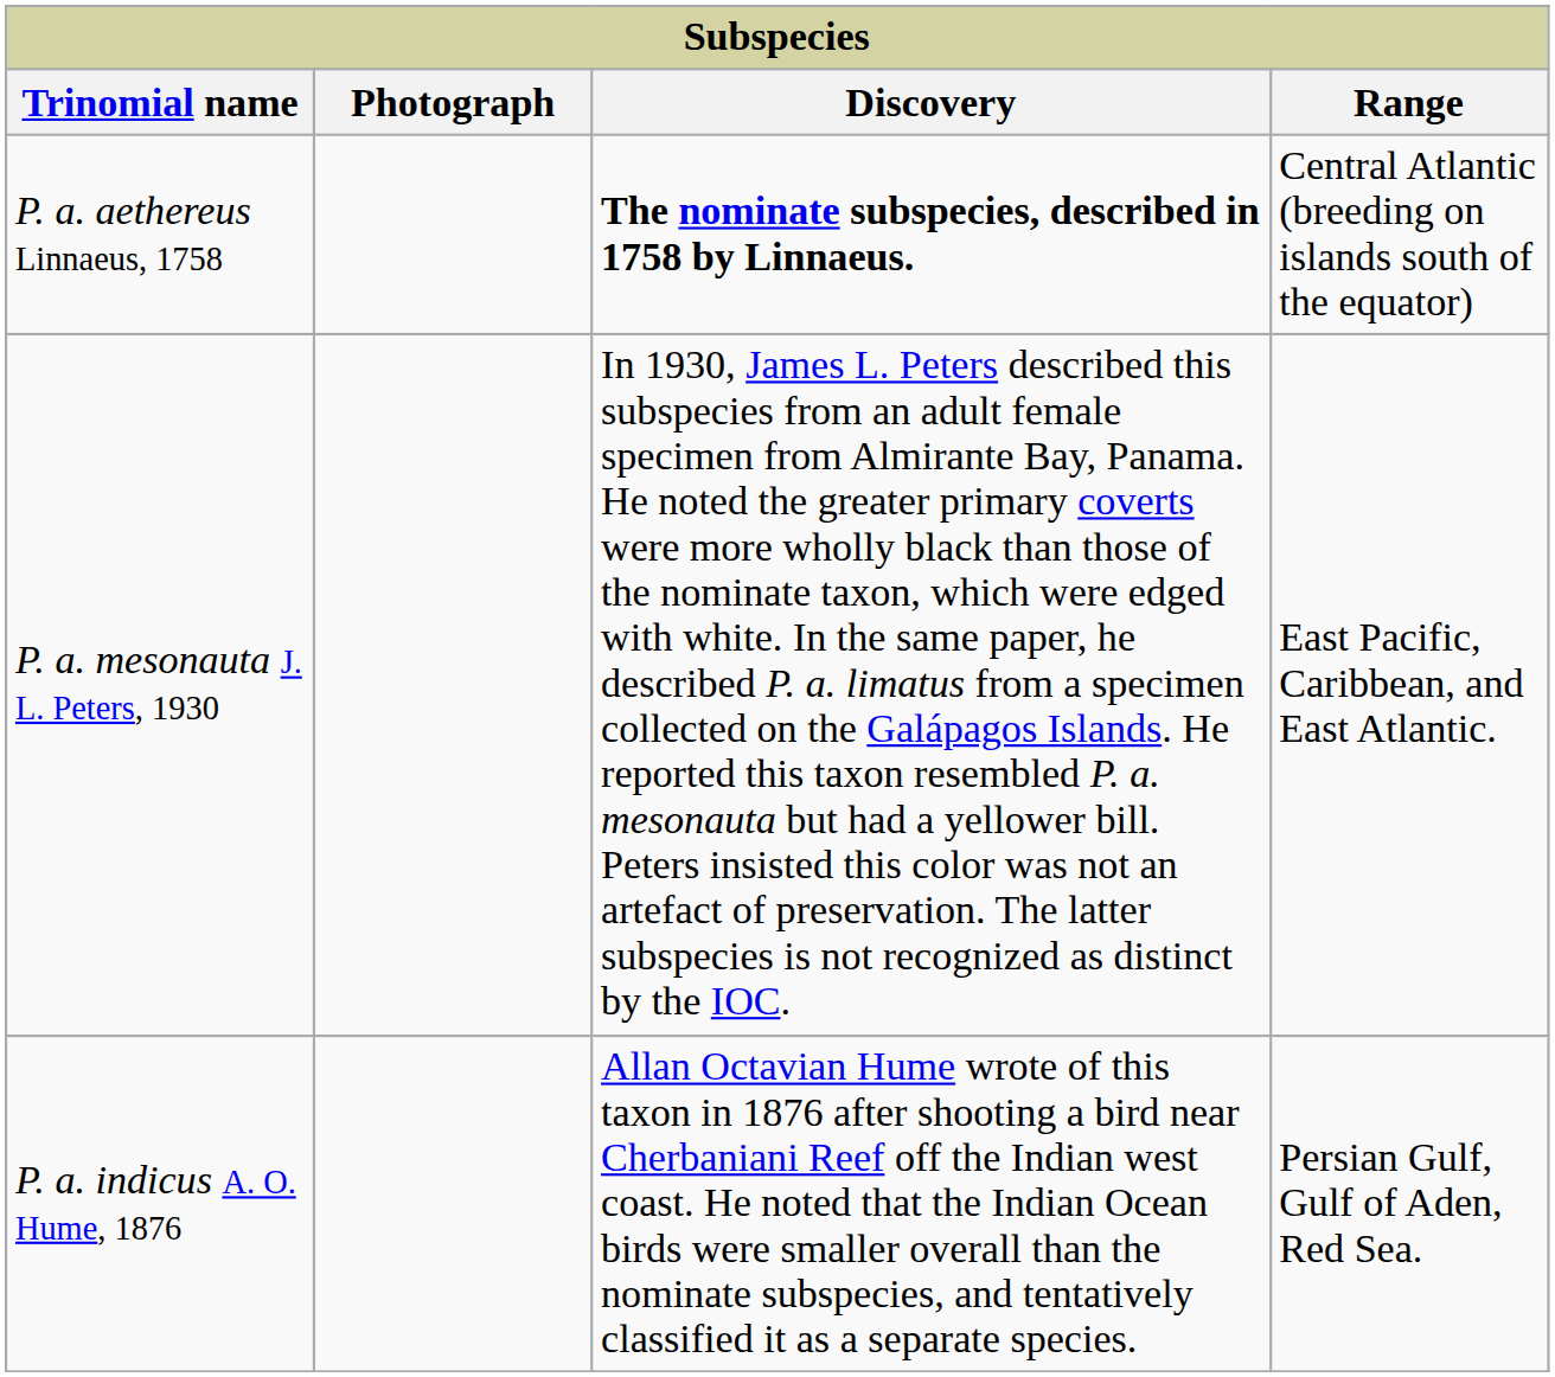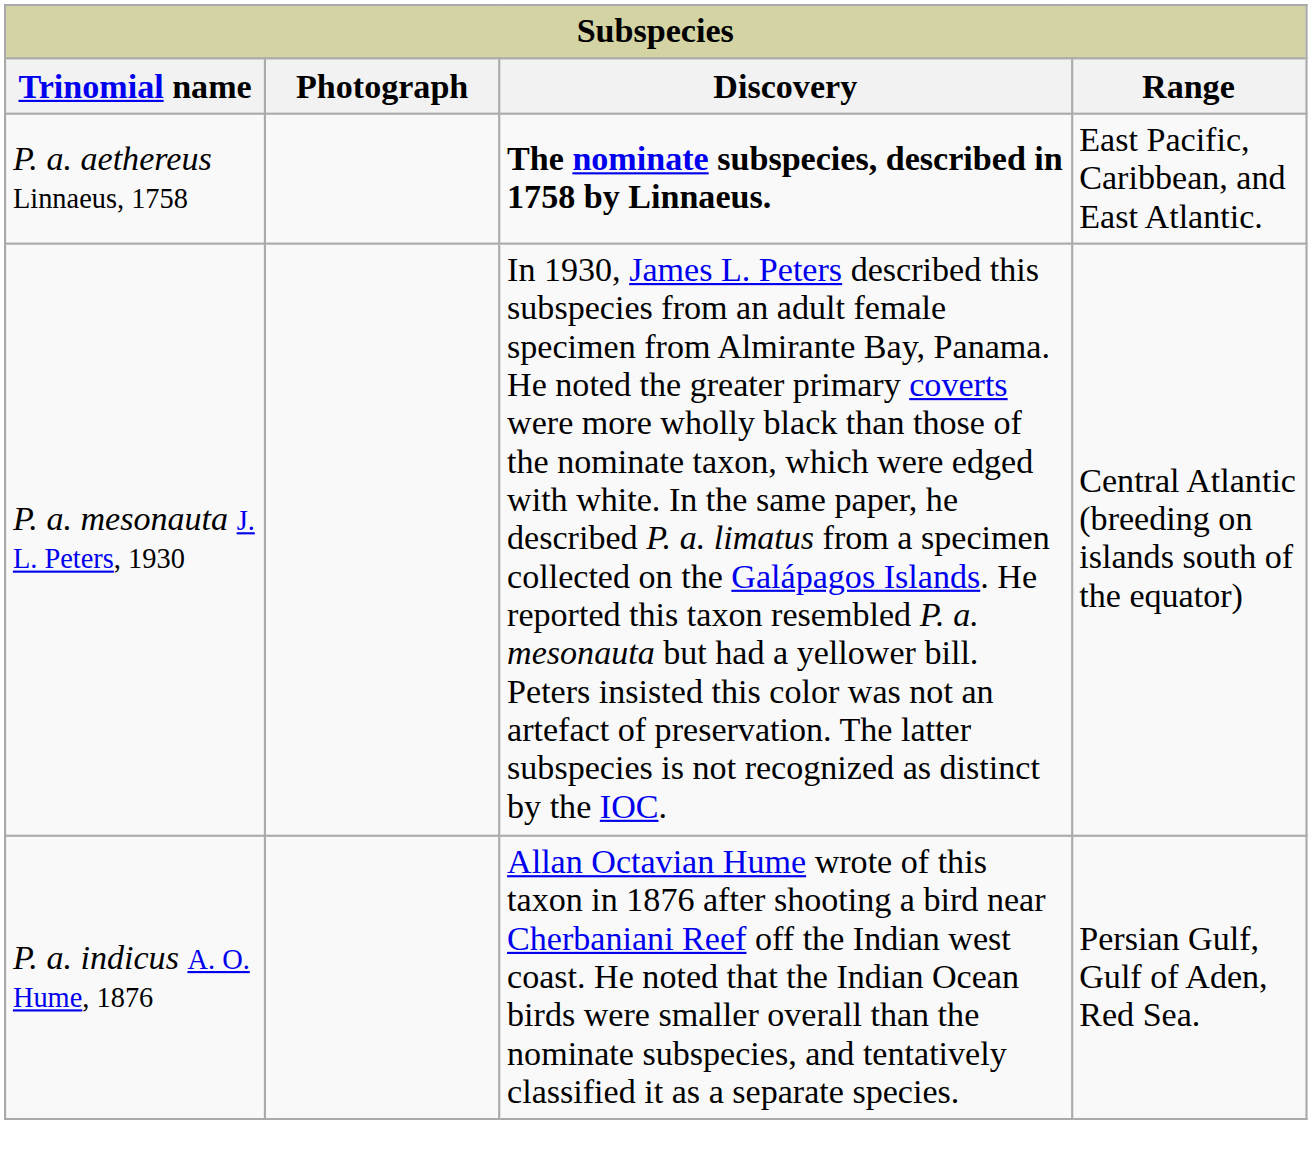P. a. aethereus Linnaeus, 1758 | Range: Central Atlantic (breeding on islands south of the equator) -> East Pacific, Caribbean, and East Atlantic.
P. a. mesonauta J. L. Peters, 1930 | Range: East Pacific, Caribbean, and East Atlantic. -> Central Atlantic (breeding on islands south of the equator)
